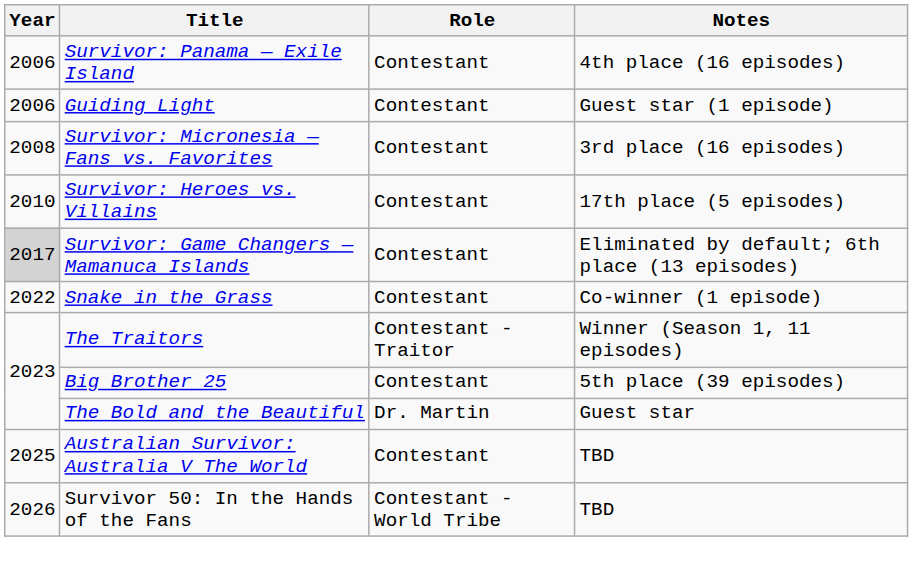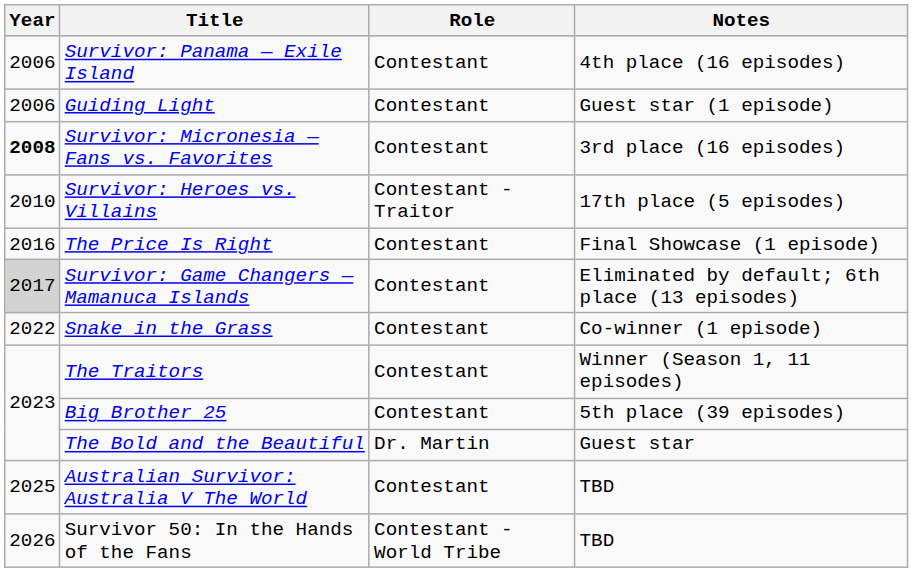Survivor: Micronesia — Fans vs. Favorites | Year: normal -> bold
Survivor: Heroes vs. Villains | Role: Contestant -> Contestant - Traitor
+ row: 2016 | The Price Is Right | Contestant | Final Showcase (1 episode)
The Traitors | Role: Contestant - Traitor -> Contestant
